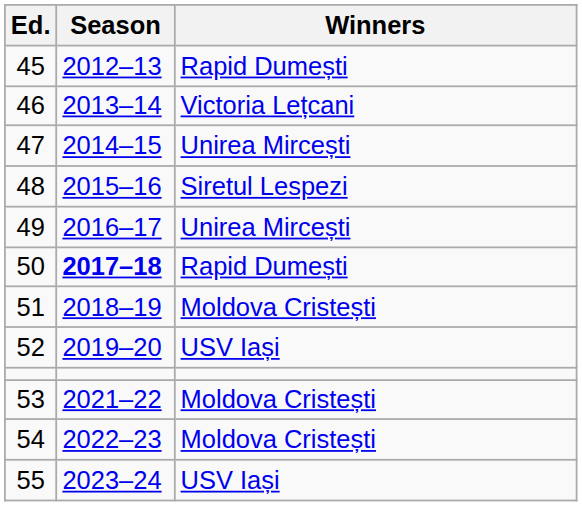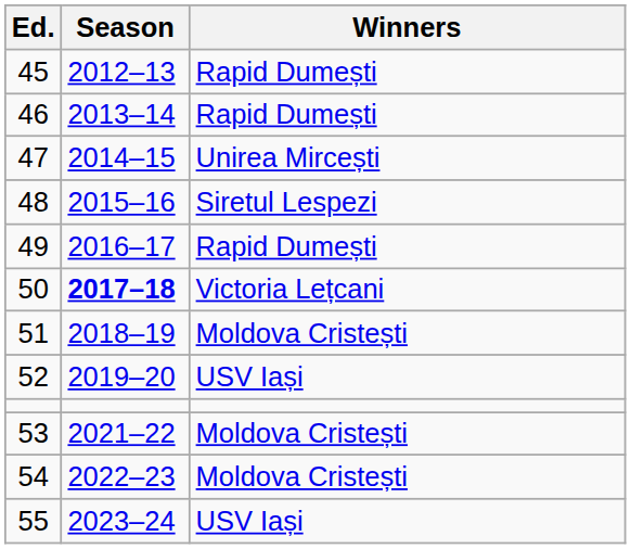46 | Winners: Victoria Lețcani -> Rapid Dumești
49 | Winners: Unirea Mircești -> Rapid Dumești
50 | Winners: Rapid Dumești -> Victoria Lețcani
